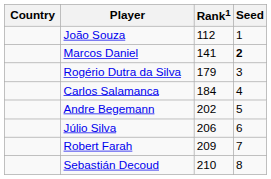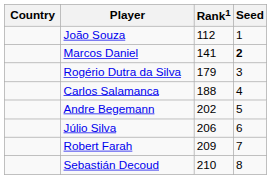Carlos Salamanca | Rank1: 184 -> 188
